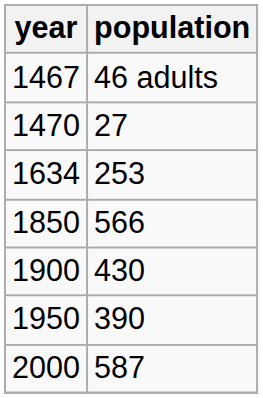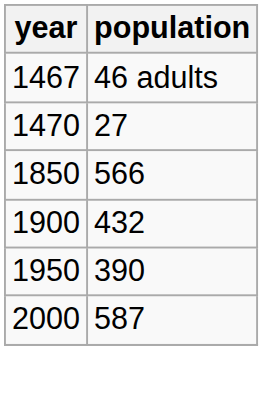- row: 1634 | 253
1900 | population: 430 -> 432
